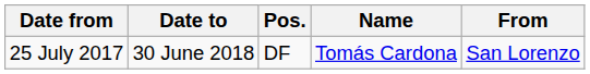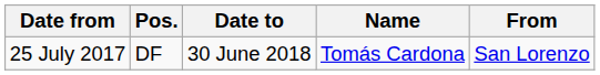columns swapped: Date to <-> Pos.
